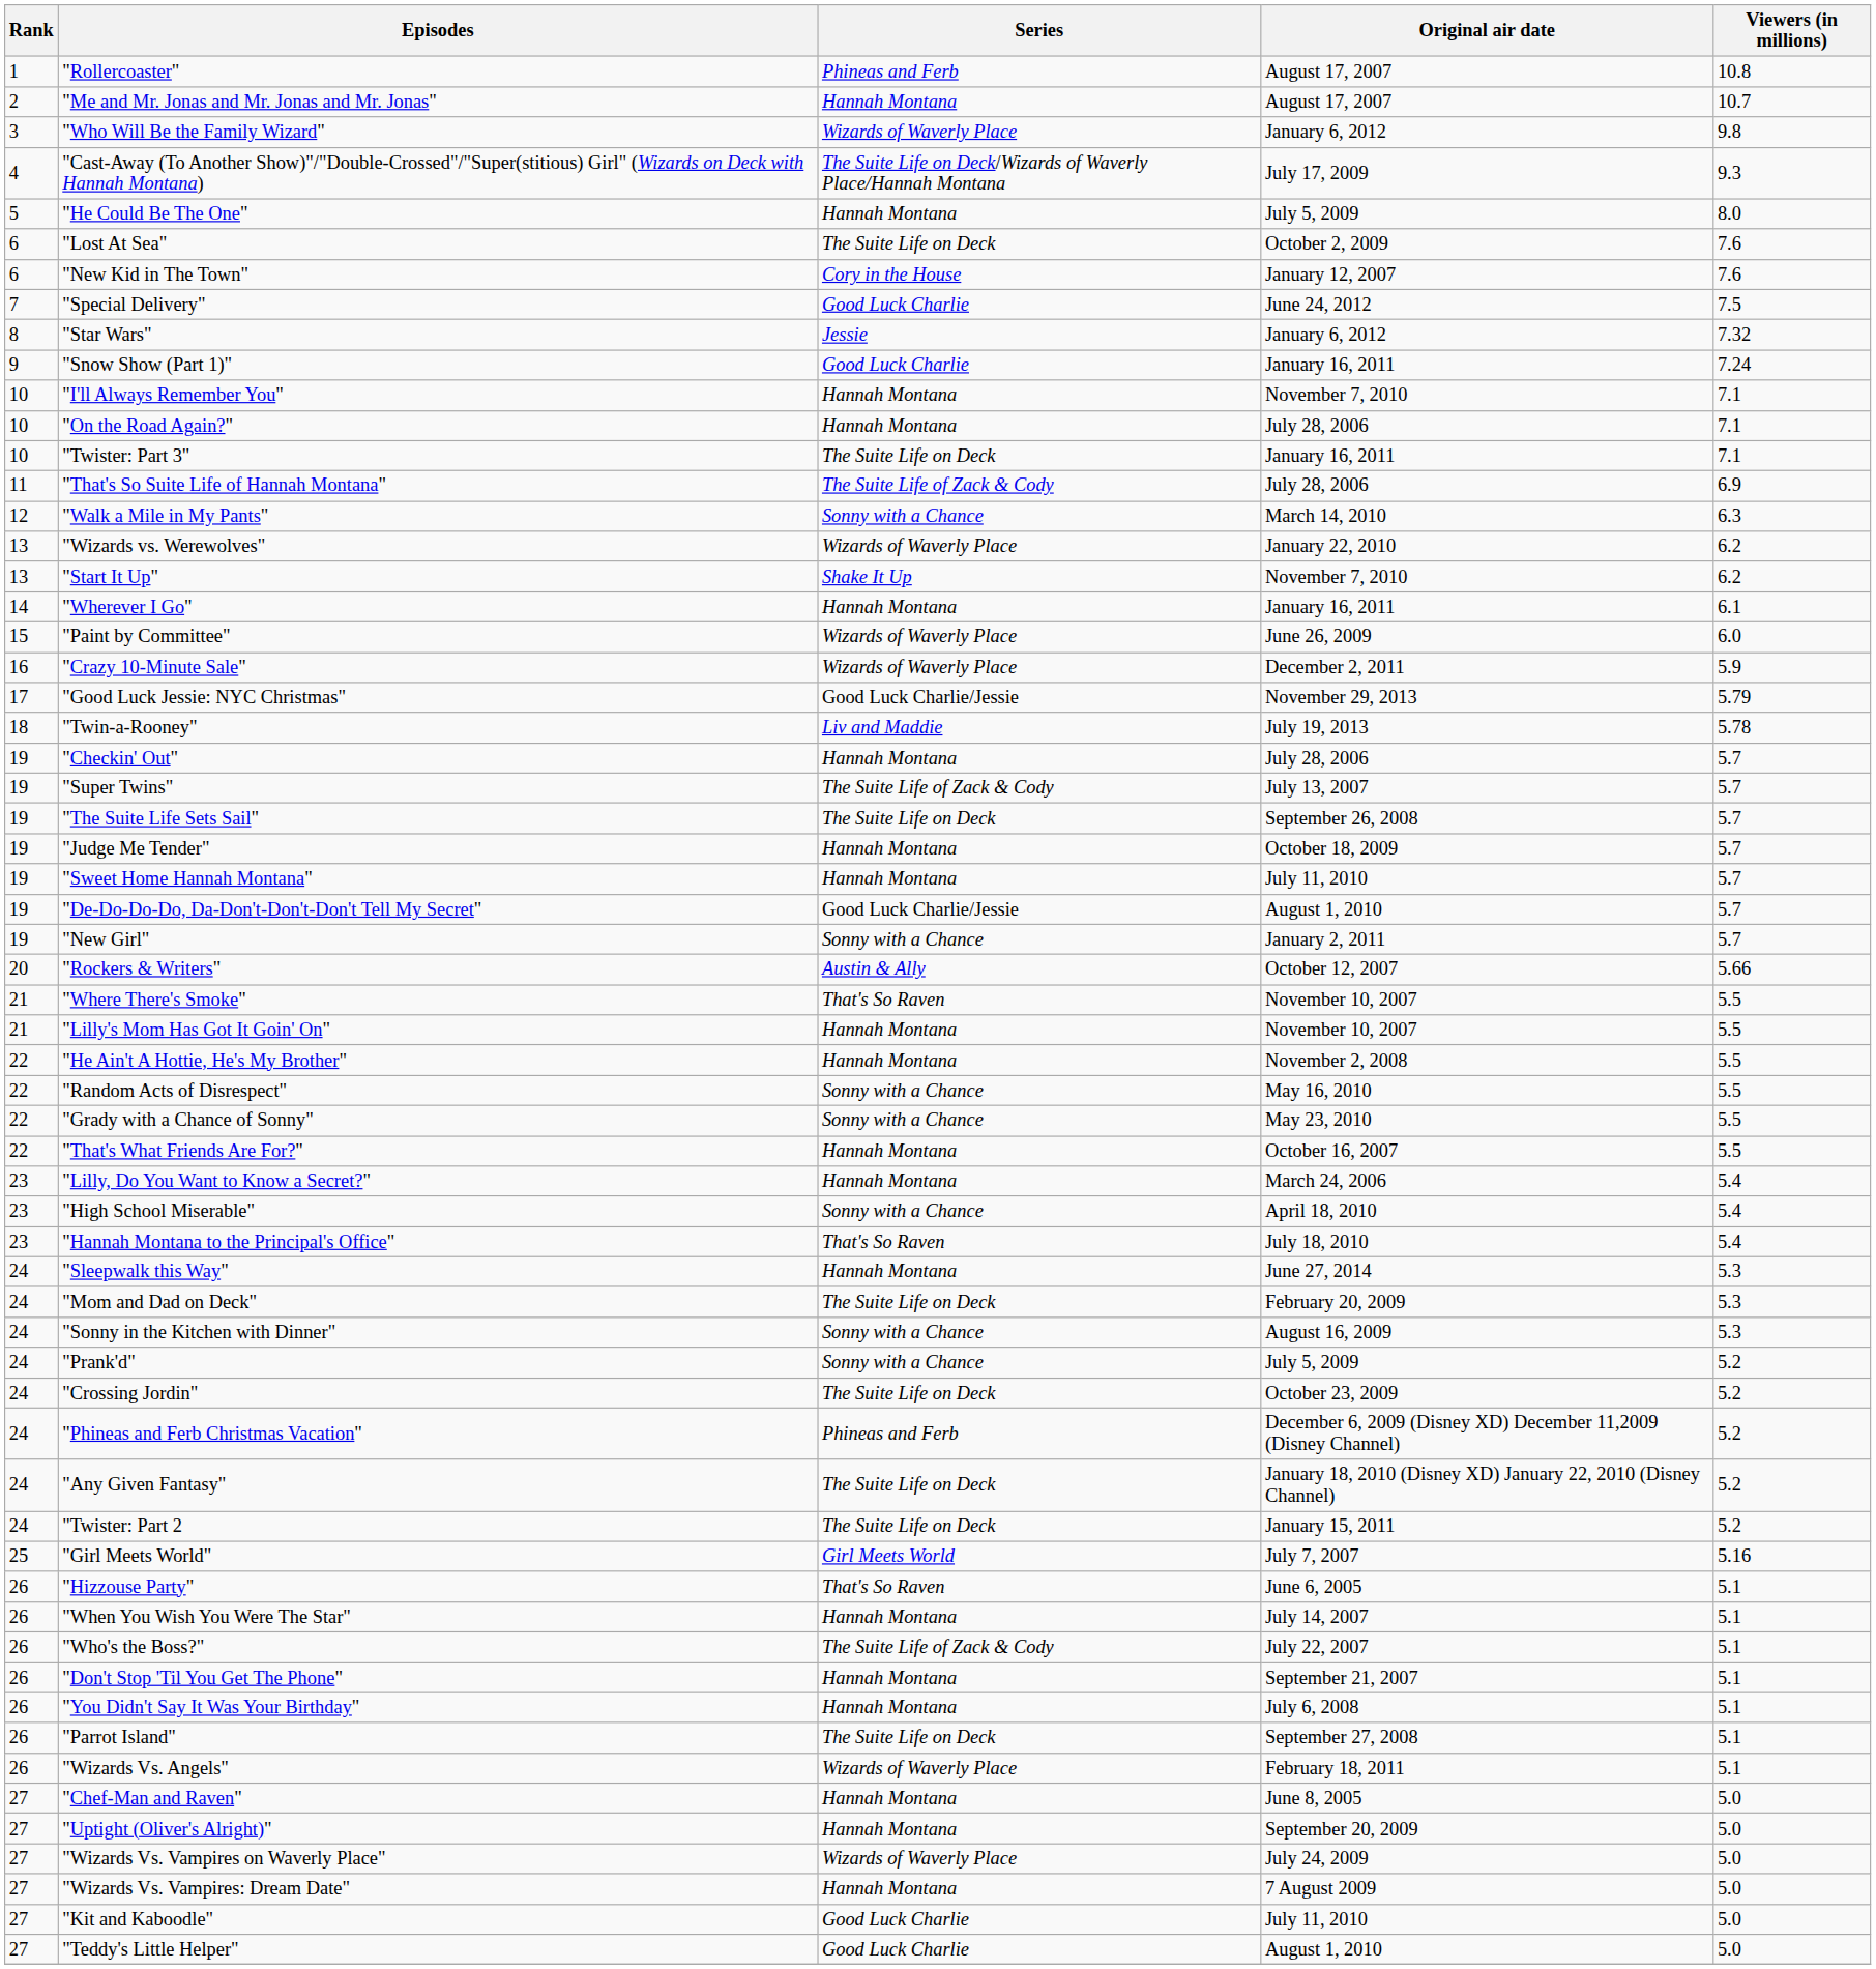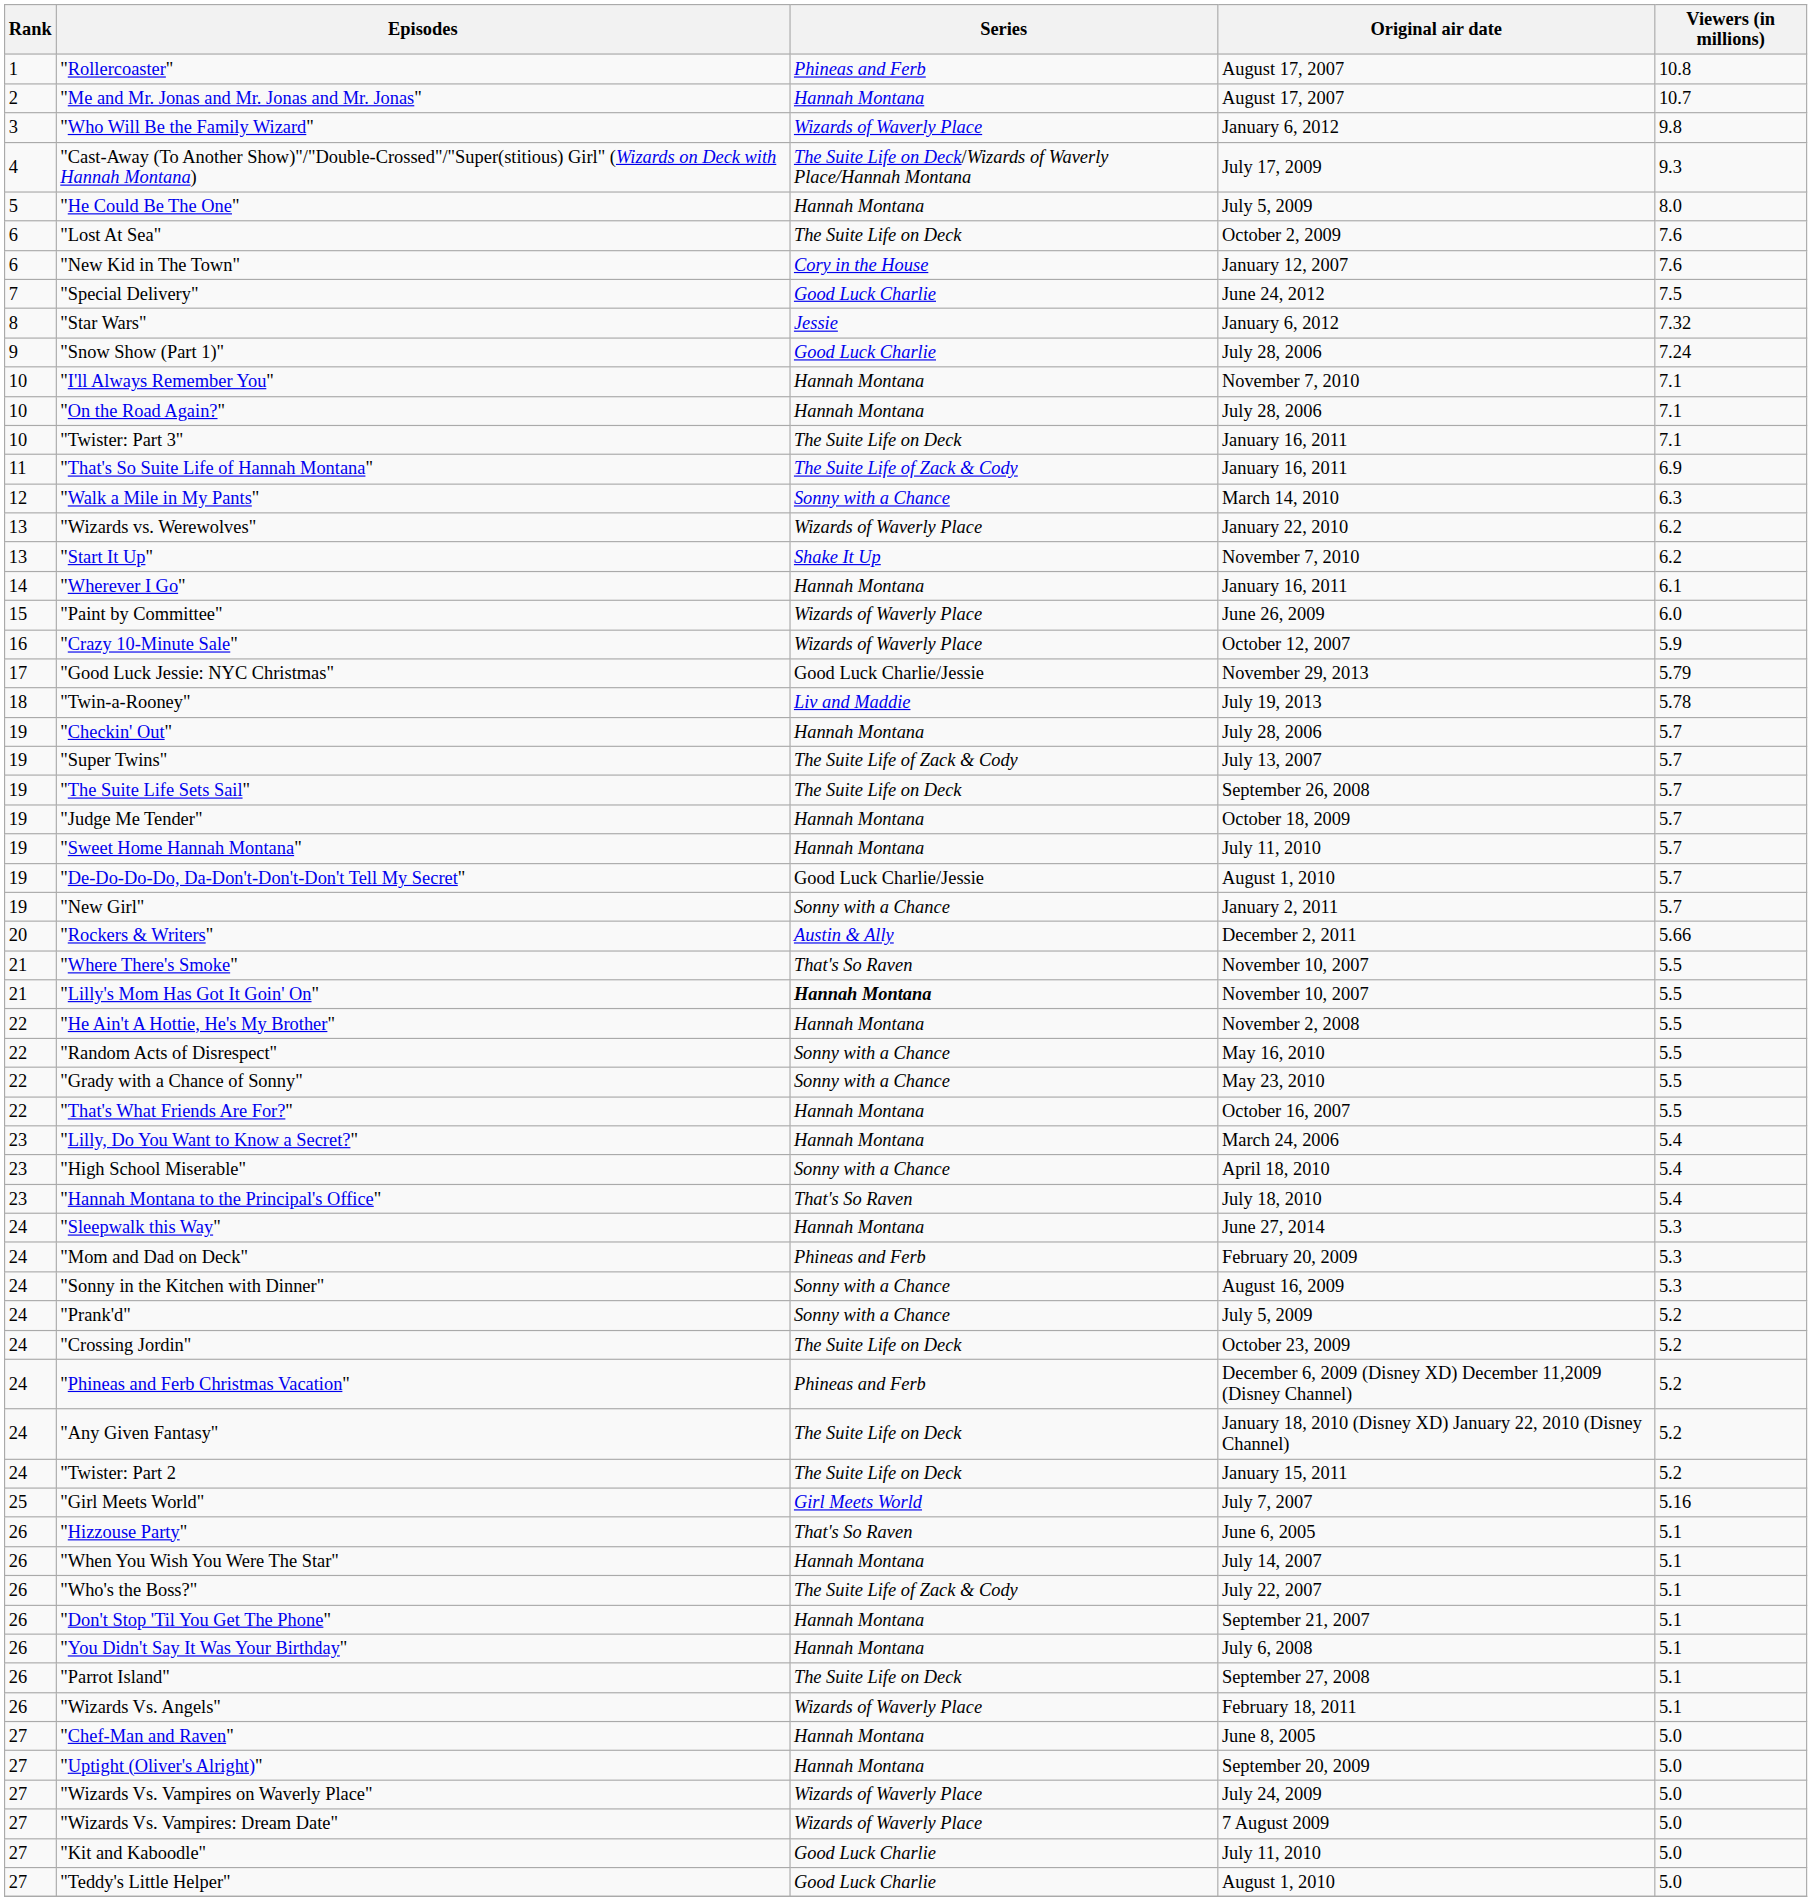"Snow Show (Part 1)" | Original air date: January 16, 2011 -> July 28, 2006
"That's So Suite Life of Hannah Montana" | Original air date: July 28, 2006 -> January 16, 2011
"Crazy 10-Minute Sale" | Original air date: December 2, 2011 -> October 12, 2007
"Rockers & Writers" | Original air date: October 12, 2007 -> December 2, 2011
"Lilly's Mom Has Got It Goin' On" | Series: normal -> bold
"Mom and Dad on Deck" | Series: The Suite Life on Deck -> Phineas and Ferb
"Wizards Vs. Vampires: Dream Date" | Series: Hannah Montana -> Wizards of Waverly Place
